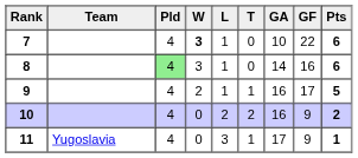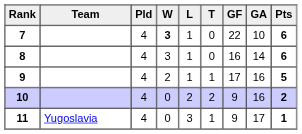columns swapped: GF <-> GA
8 | Pld: lightgreen background -> no background
